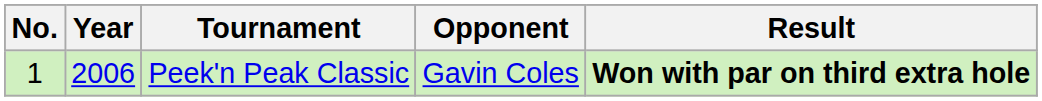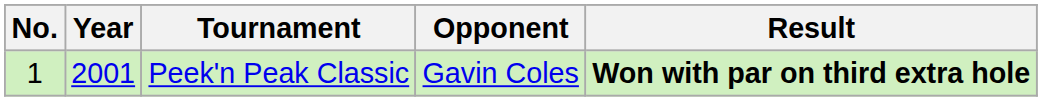Peek'n Peak Classic | Year: 2006 -> 2001
